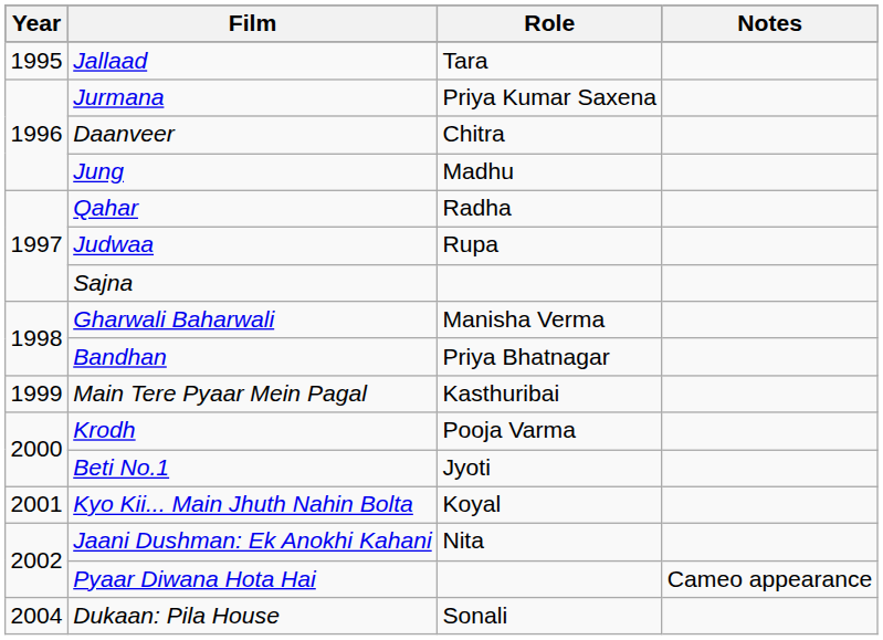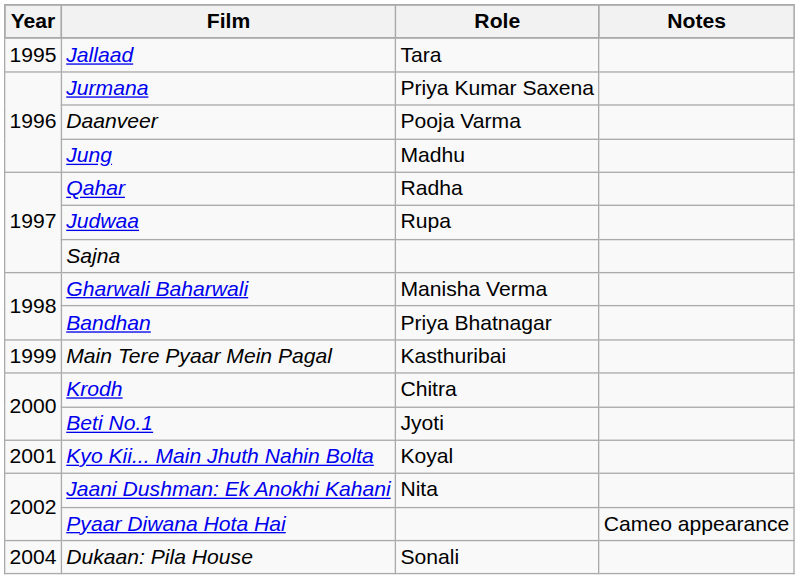Daanveer | Role: Chitra -> Pooja Varma
Krodh | Role: Pooja Varma -> Chitra
